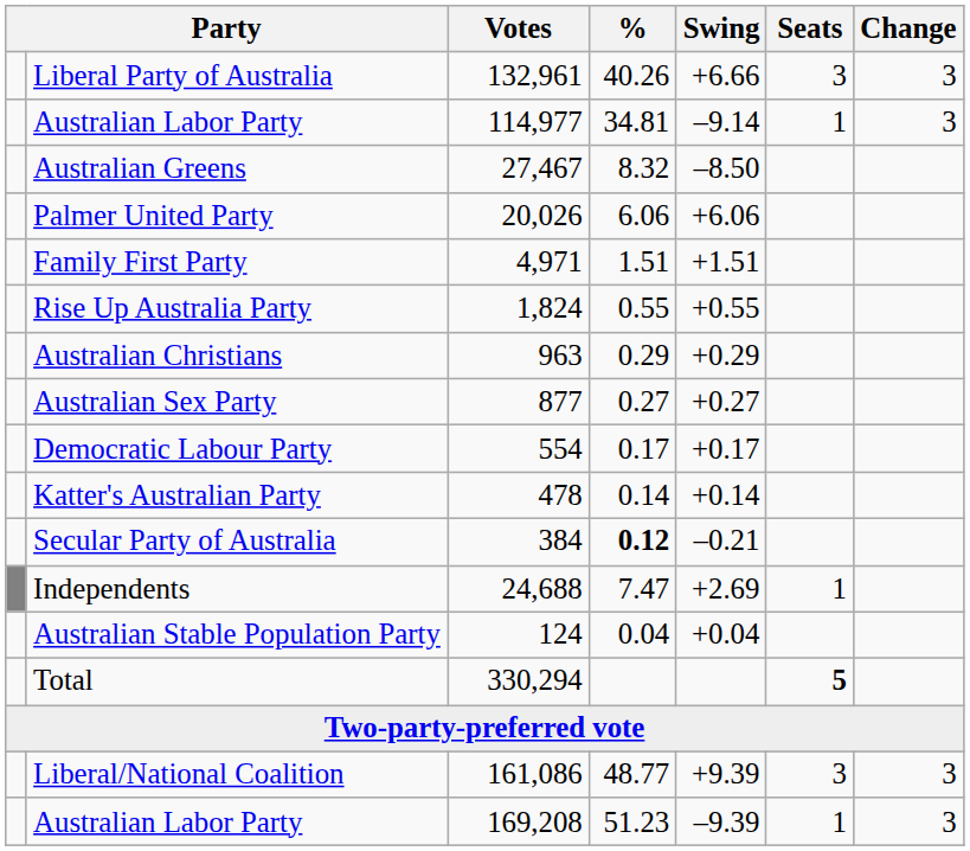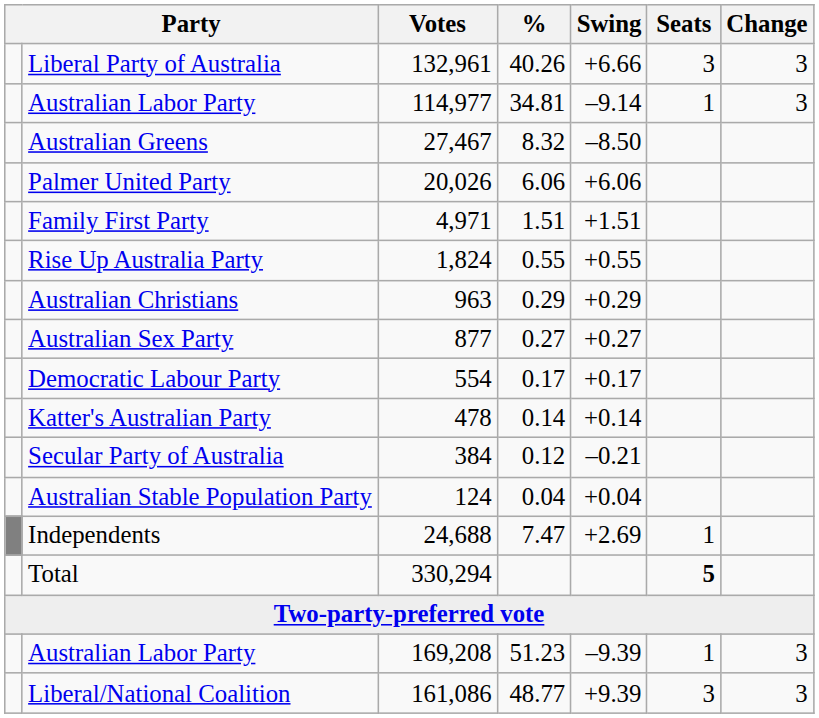Secular Party of Australia | %: bold -> normal
rows swapped: Australian Stable Population Party <-> Independents
rows swapped: Australian Labor Party / 169,208 <-> Liberal/National Coalition
